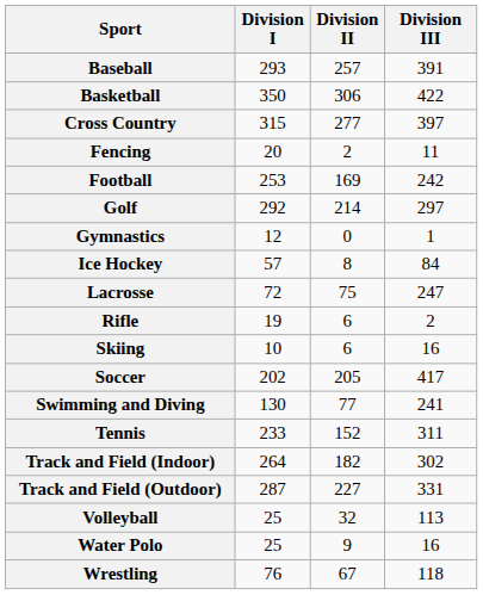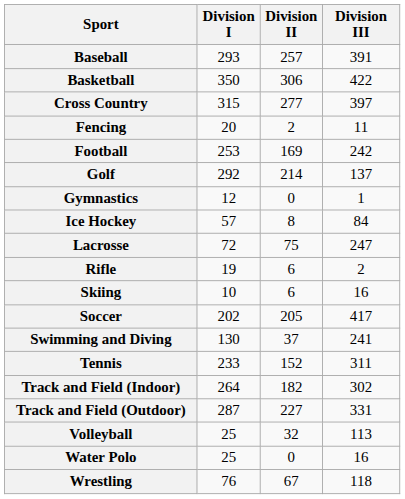Golf | Division III: 297 -> 137
Swimming and Diving | Division II: 77 -> 37
Water Polo | Division II: 9 -> 0
